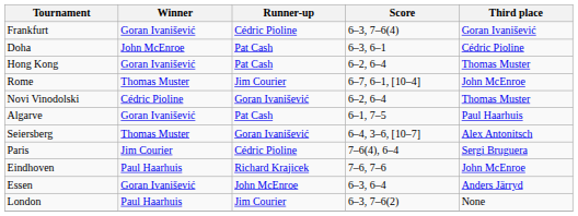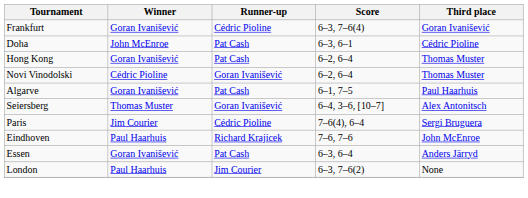- row: Rome | Thomas Muster | Jim Courier | 6–7, 6–1, [10–4] | John McEnroe
Essen | Runner-up: John McEnroe -> Pat Cash
